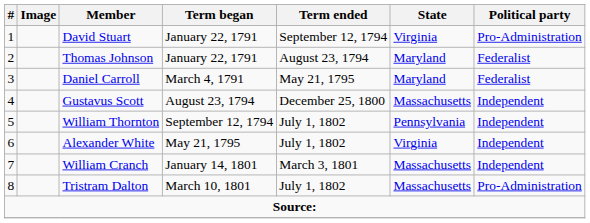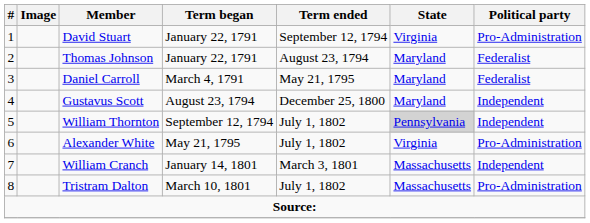Gustavus Scott | State: Massachusetts -> Maryland
William Thornton | State: no background -> lightgrey background
Alexander White | Political party: Independent -> Pro-Administration
